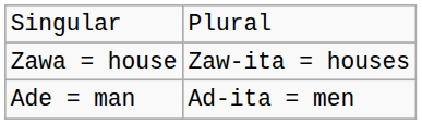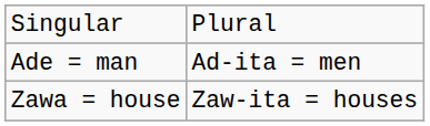rows swapped: Ade = man <-> Zawa = house
